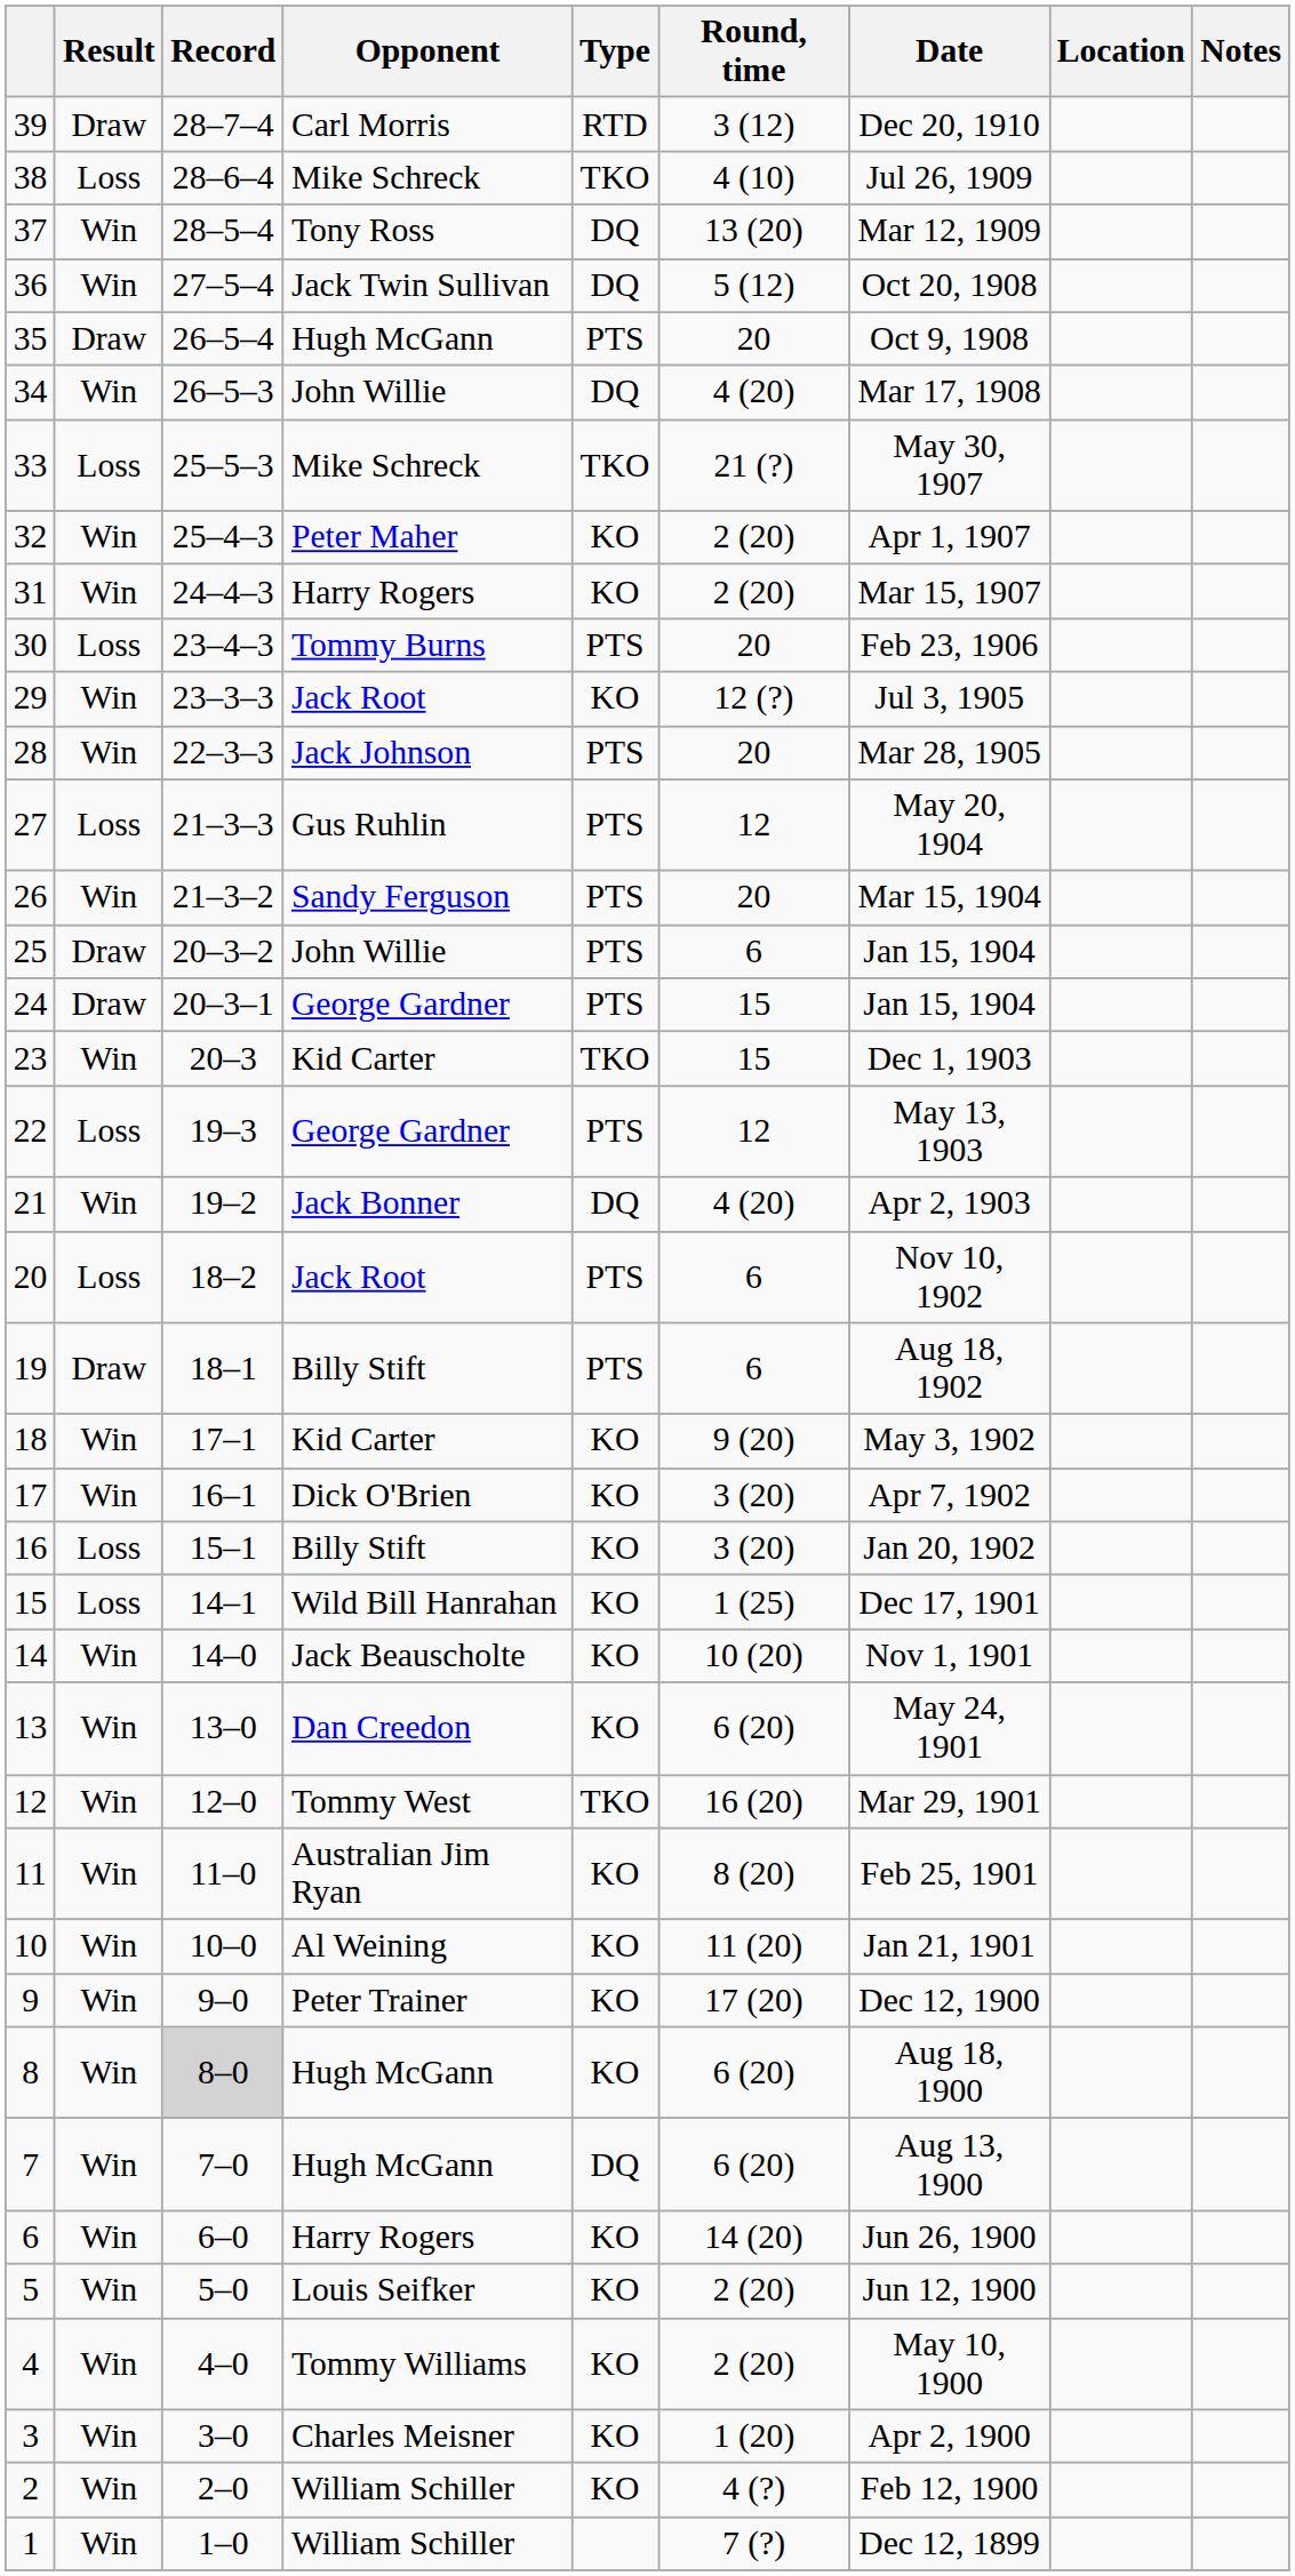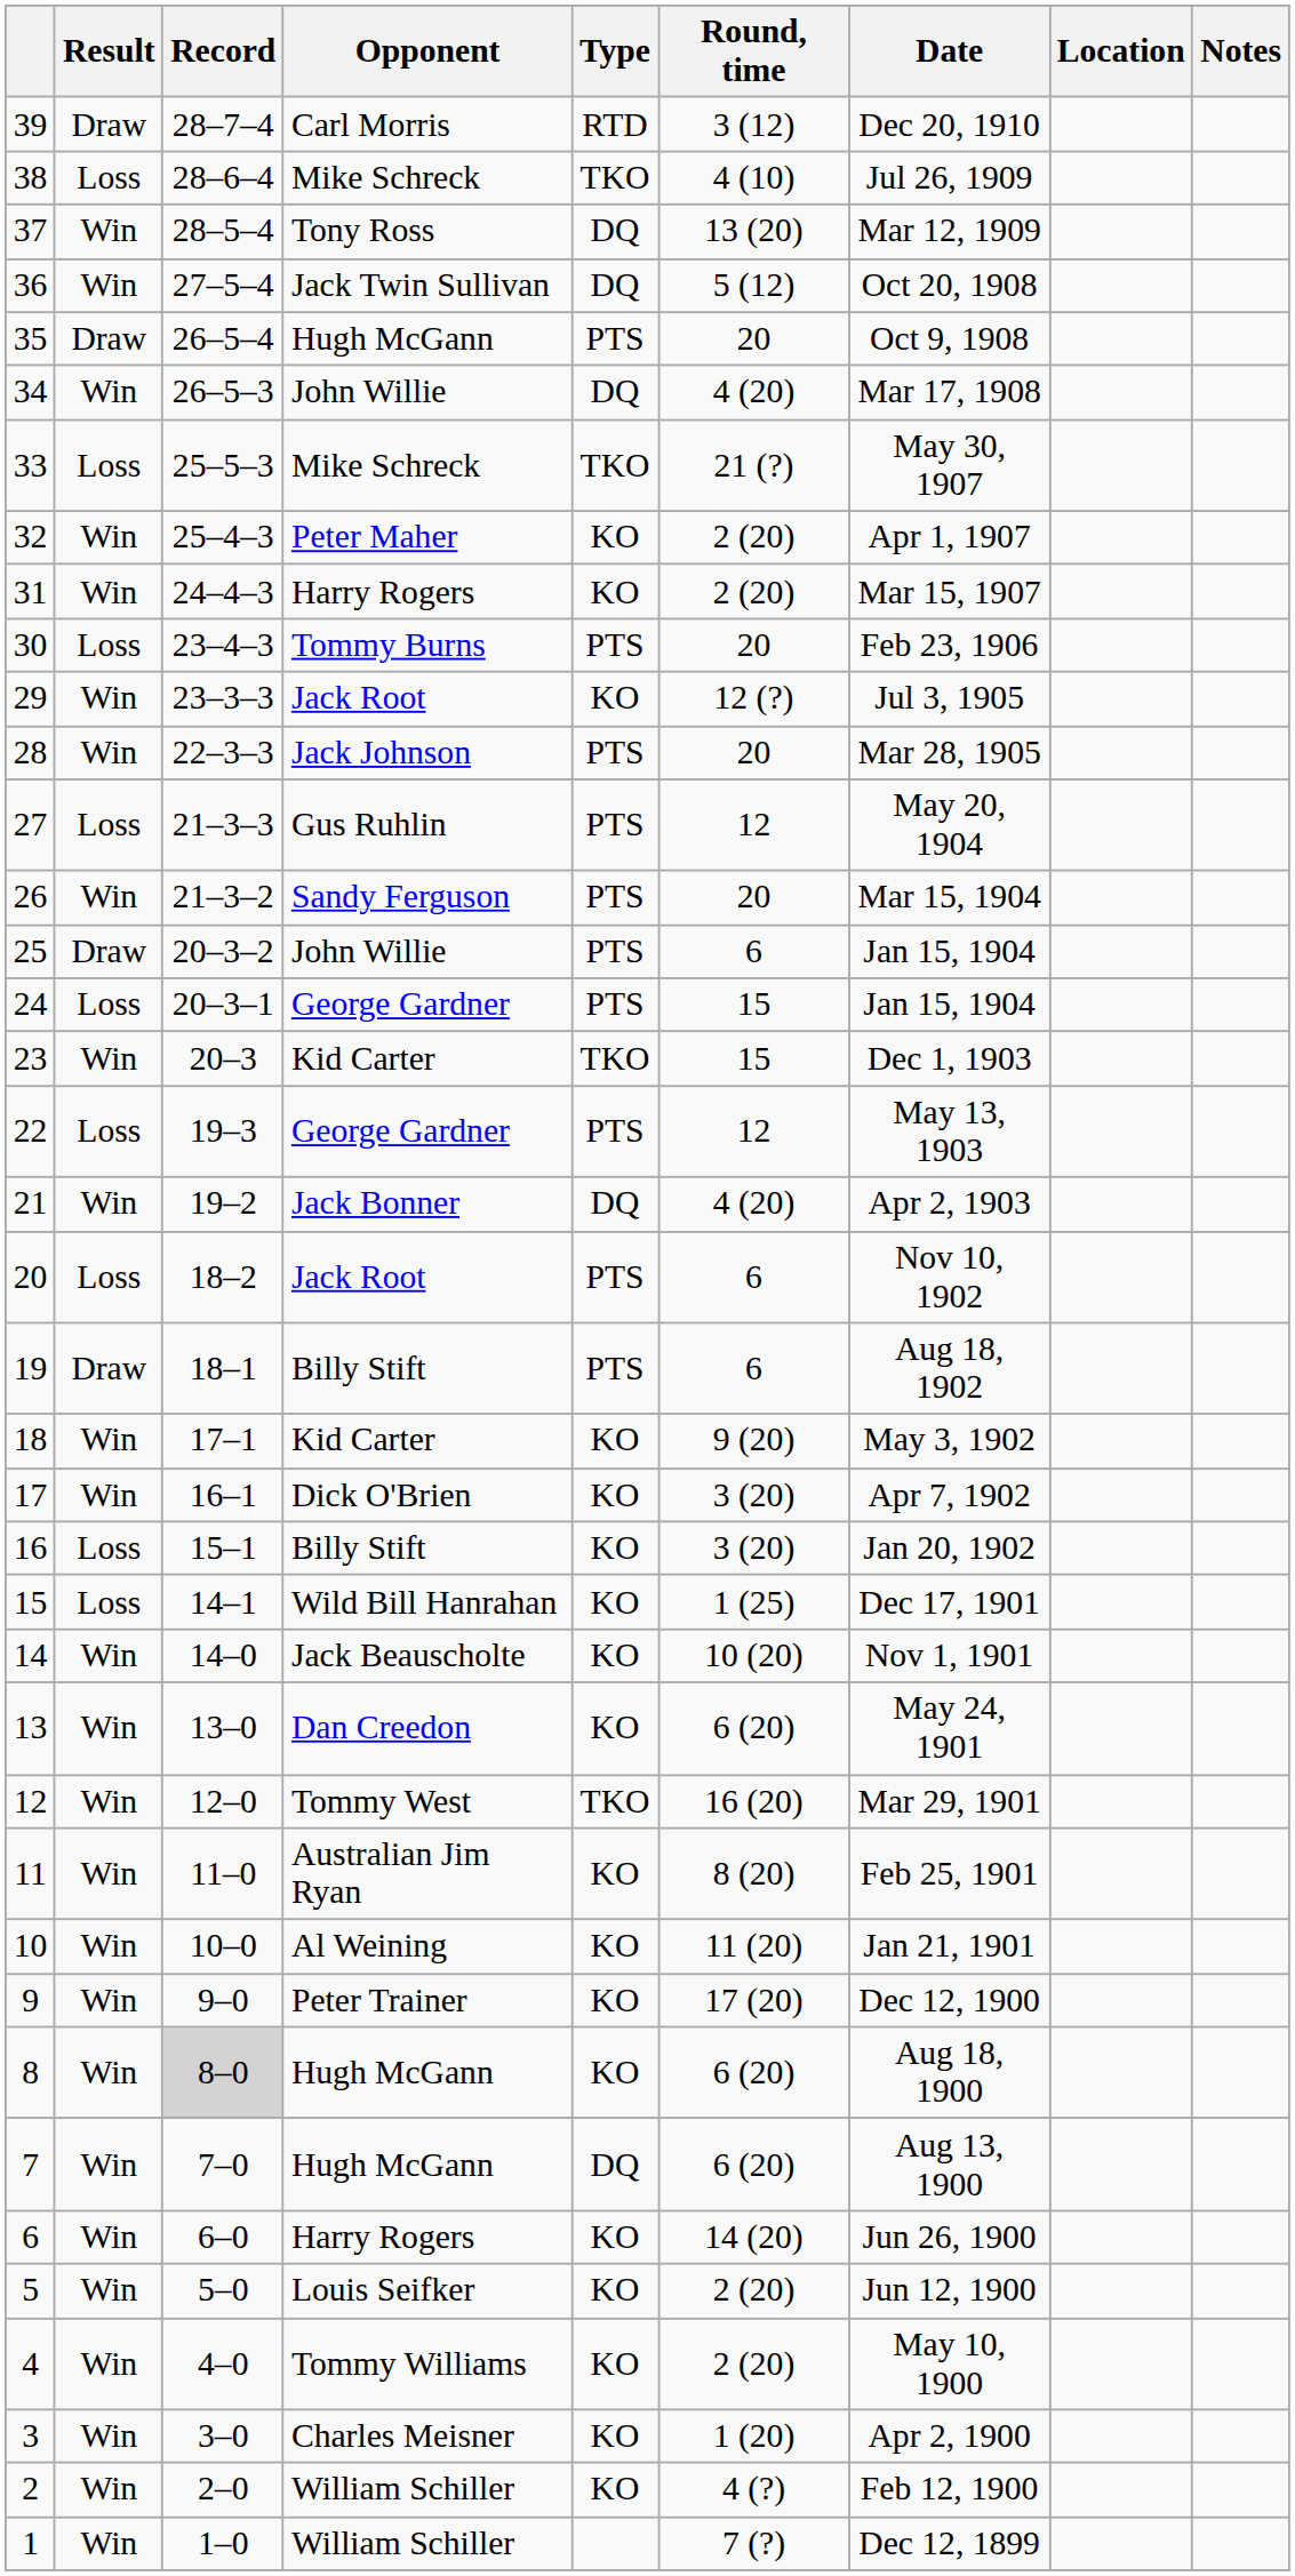24 | Result: Draw -> Loss
